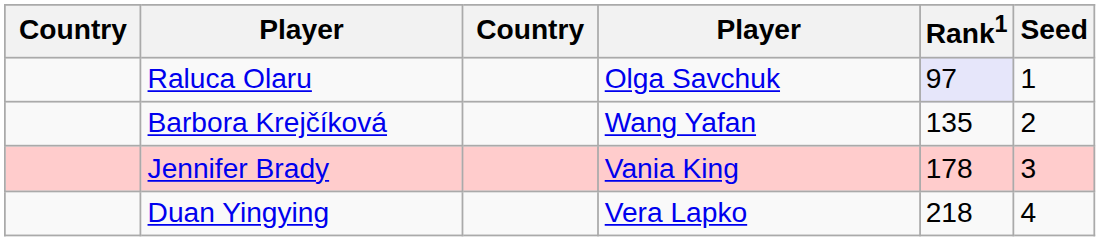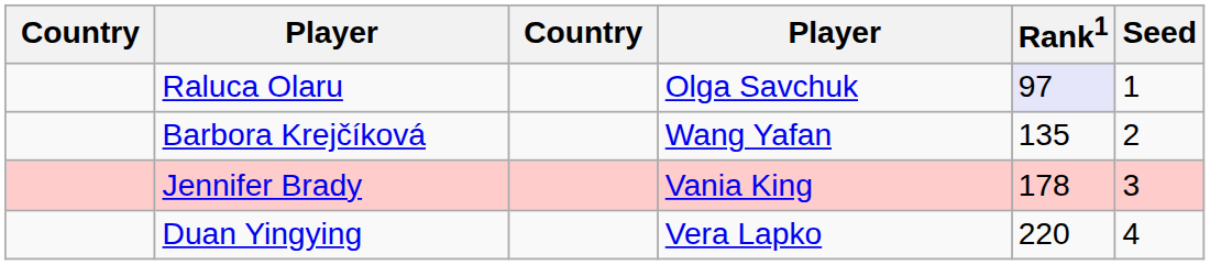Duan Yingying | Rank1: 218 -> 220
